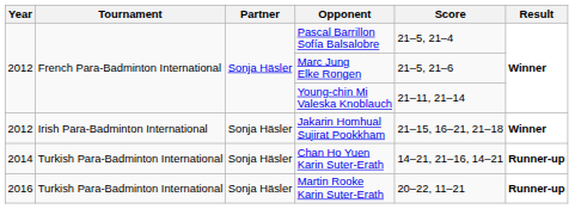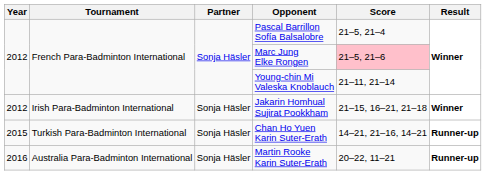Marc Jung Elke Rongen | Score: no background -> pink background
Chan Ho Yuen Karin Suter-Erath | Year: 2014 -> 2015
Martin Rooke Karin Suter-Erath | Tournament: Turkish Para-Badminton International -> Australia Para-Badminton International
